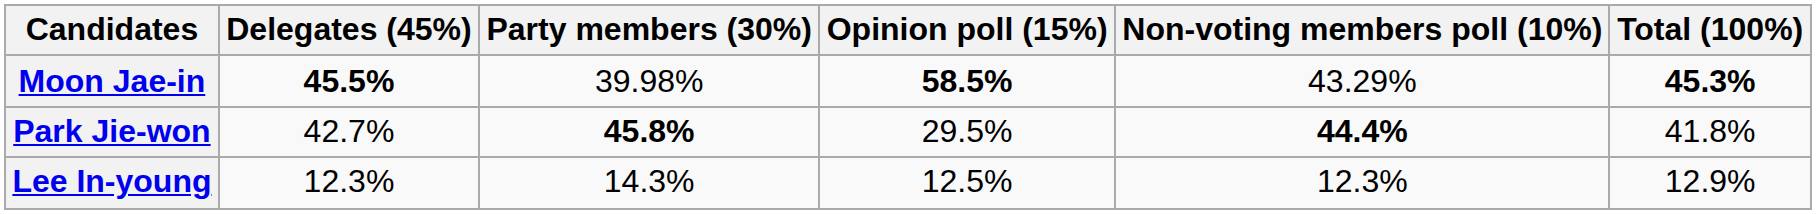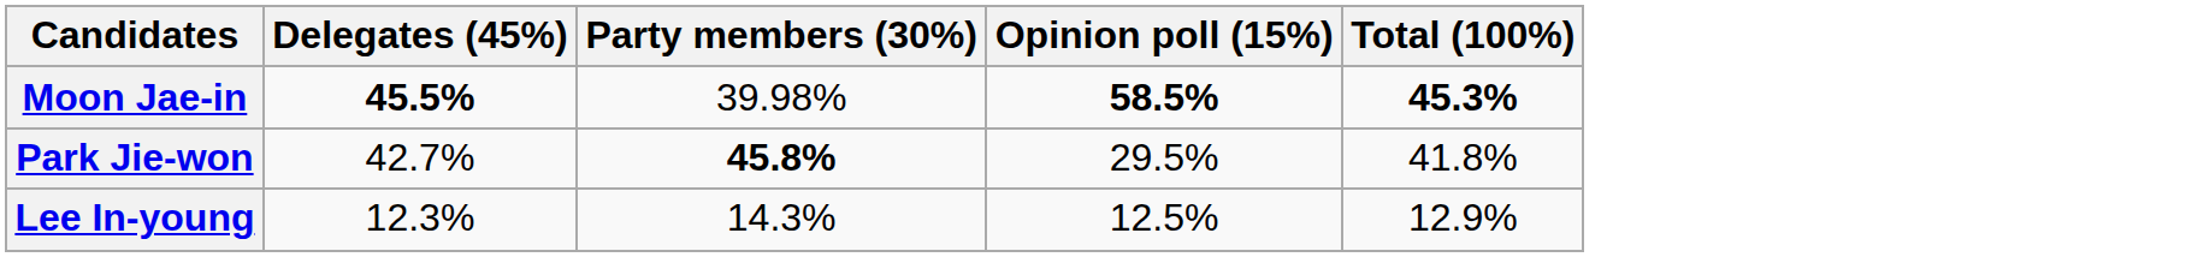- column: Non-voting members poll (10%) | 43.29% | 44.4% | 12.3%
